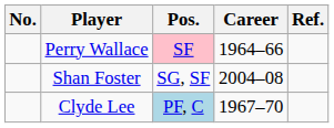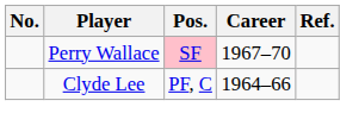Perry Wallace | Career: 1964–66 -> 1967–70
- row: Shan Foster | SG, SF | 2004–08
Clyde Lee | Pos.: lightblue background -> no background
Clyde Lee | Career: 1967–70 -> 1964–66
